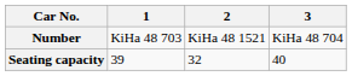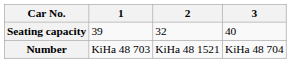rows swapped: Number <-> Seating capacity
